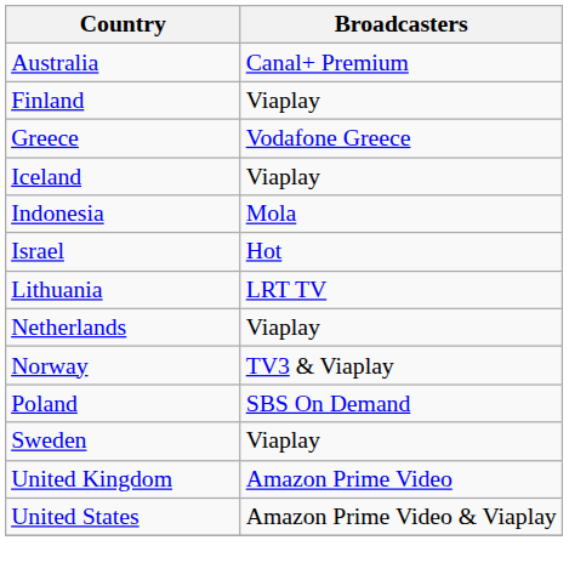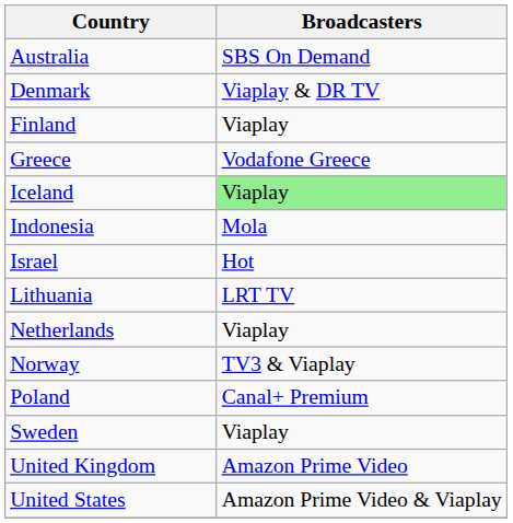Australia | Broadcasters: Canal+ Premium -> SBS On Demand
+ row: Denmark | Viaplay & DR TV
Iceland | Broadcasters: no background -> lightgreen background
Poland | Broadcasters: SBS On Demand -> Canal+ Premium
